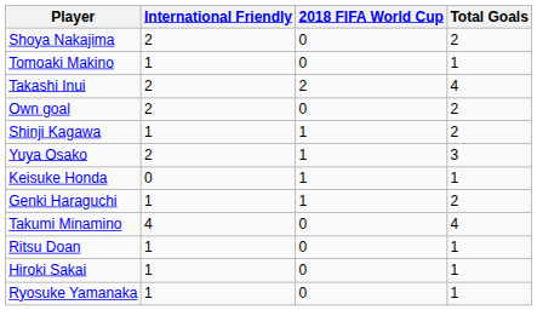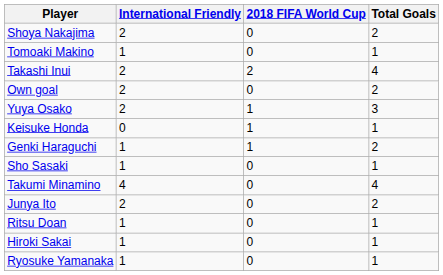- row: Shinji Kagawa | 1 | 1 | 2
+ row: Sho Sasaki | 1 | 0 | 1
+ row: Junya Ito | 2 | 0 | 2
